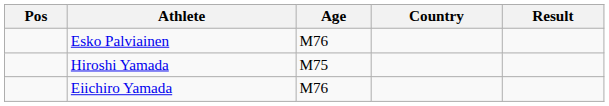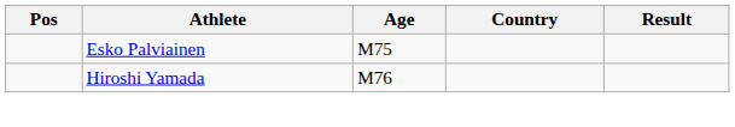Esko Palviainen | Age: M76 -> M75
Hiroshi Yamada | Age: M75 -> M76
- row: Eiichiro Yamada | M76
